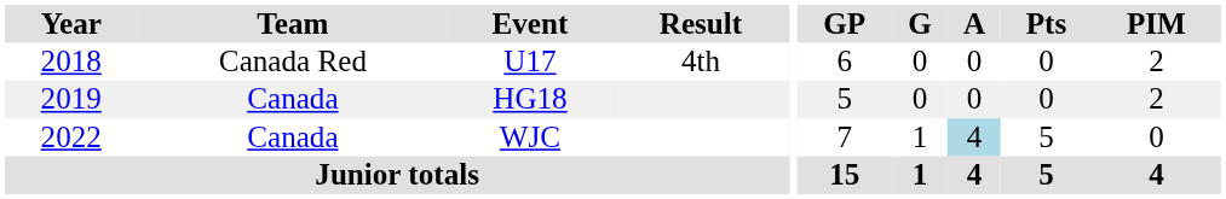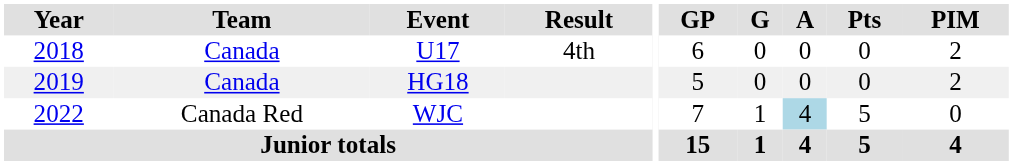U17 | Team: Canada Red -> Canada
WJC | Team: Canada -> Canada Red
